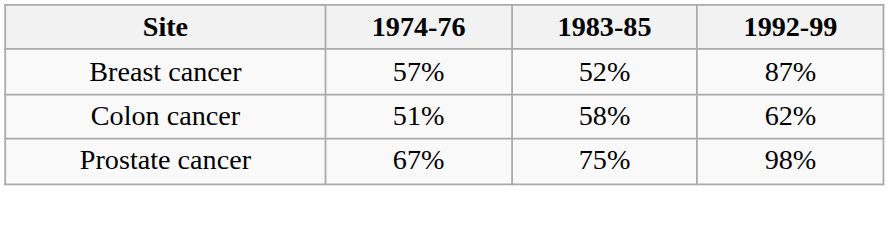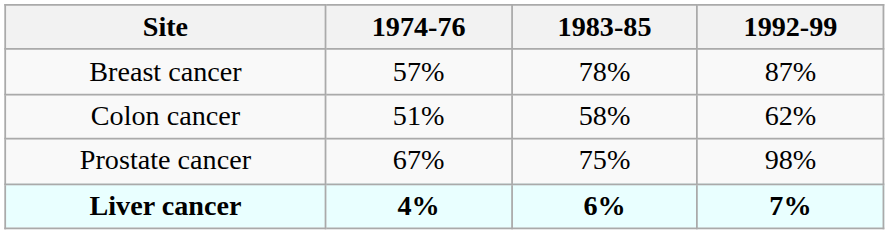Breast cancer | 1983-85: 52% -> 78%
+ row: Liver cancer | 4% | 6% | 7%
